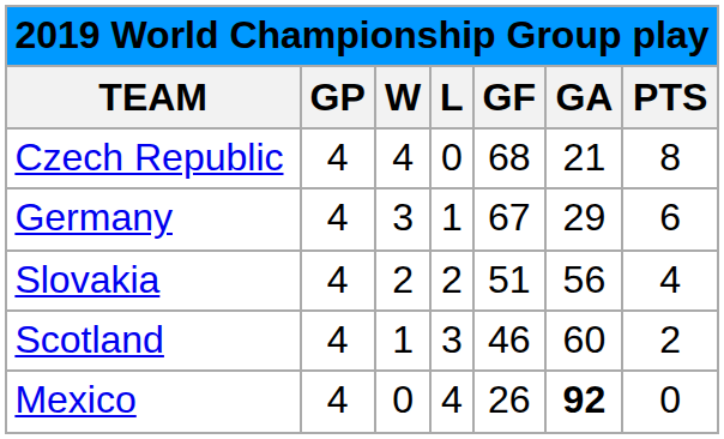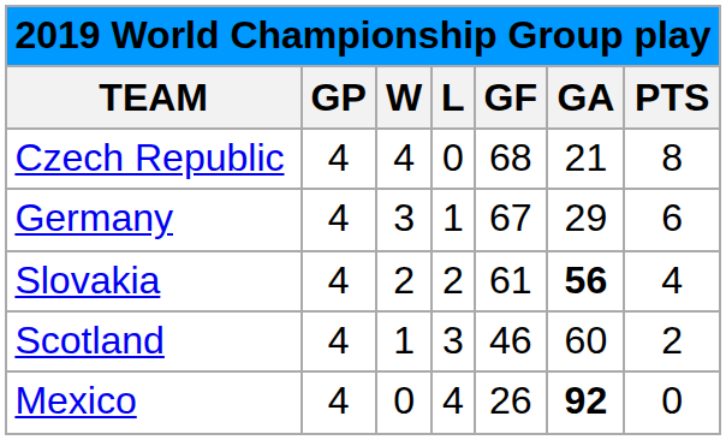Slovakia | GF: 51 -> 61
Slovakia | GA: normal -> bold
